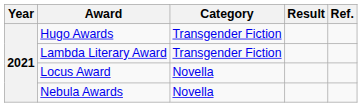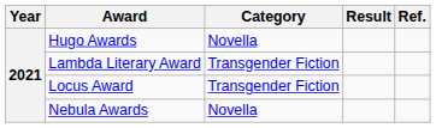Hugo Awards | Category: Transgender Fiction -> Novella
Locus Award | Category: Novella -> Transgender Fiction
